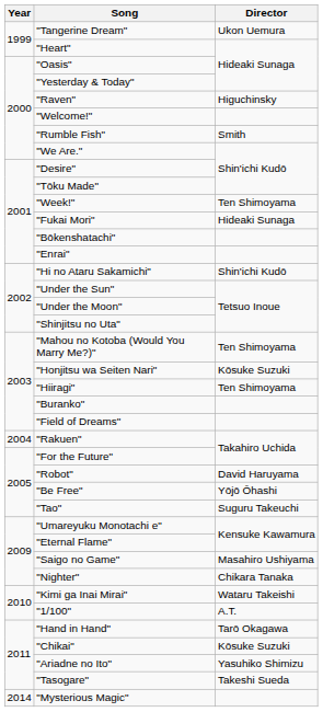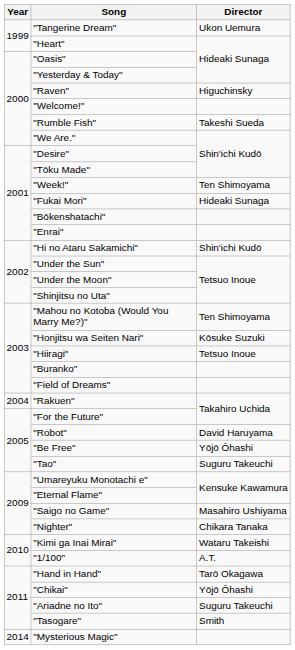"Rumble Fish" | Director: Smith -> Takeshi Sueda
"Hiiragi" | Director: Ten Shimoyama -> Tetsuo Inoue
"Chikai" | Director: Kōsuke Suzuki -> Yōjō Ōhashi
"Ariadne no Ito" | Director: Yasuhiko Shimizu -> Suguru Takeuchi
"Tasogare" | Director: Takeshi Sueda -> Smith
